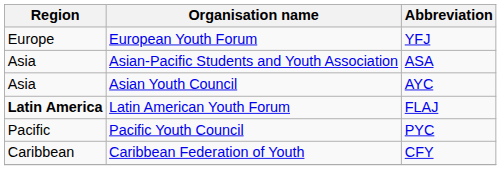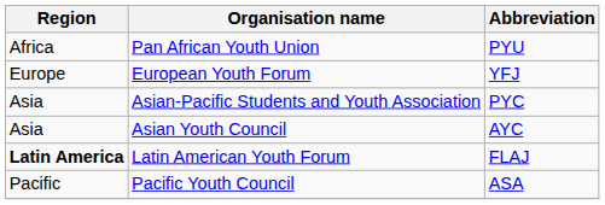+ row: Africa | Pan African Youth Union | PYU
Asian-Pacific Students and Youth Association | Abbreviation: ASA -> PYC
Pacific Youth Council | Abbreviation: PYC -> ASA
- row: Caribbean | Caribbean Federation of Youth | CFY
